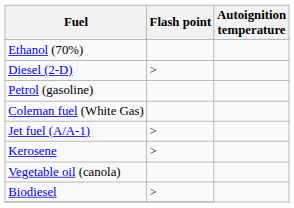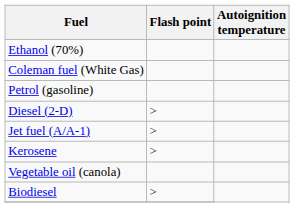rows swapped: Coleman fuel (White Gas) <-> Diesel (2-D)
